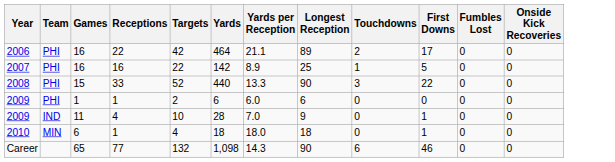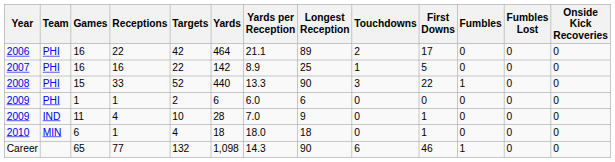+ column: Fumbles | 0 | 0 | 1 | 0 | 0 | 0 | 1
